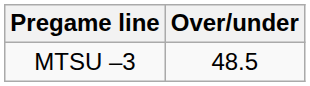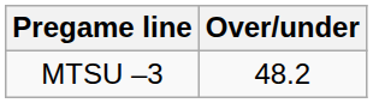MTSU –3 | Over/under: 48.5 -> 48.2
